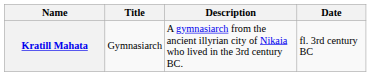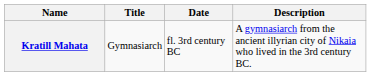columns swapped: Date <-> Description
